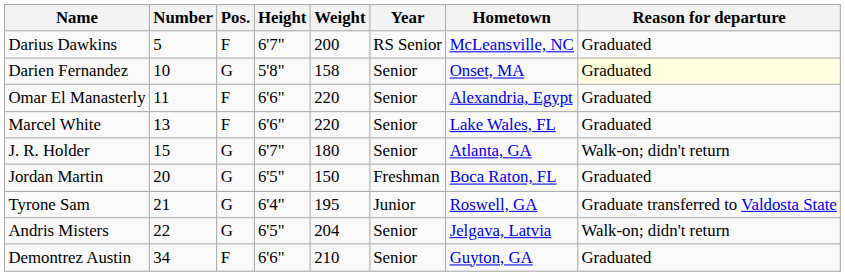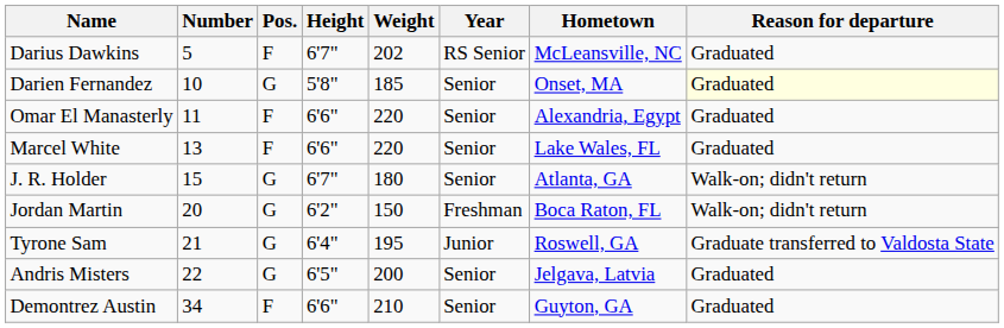Darius Dawkins | Weight: 200 -> 202
Darien Fernandez | Weight: 158 -> 185
Jordan Martin | Height: 6'5" -> 6'2"
Jordan Martin | Reason for departure: Graduated -> Walk-on; didn't return
Andris Misters | Weight: 204 -> 200
Andris Misters | Reason for departure: Walk-on; didn't return -> Graduated
